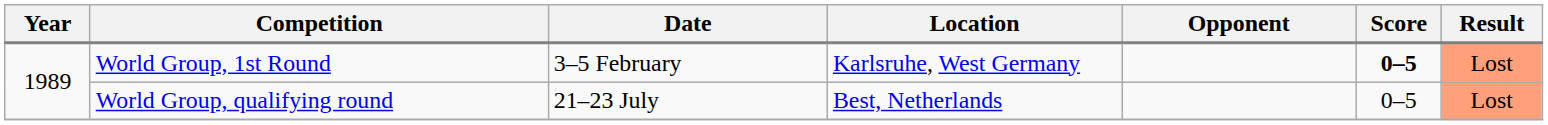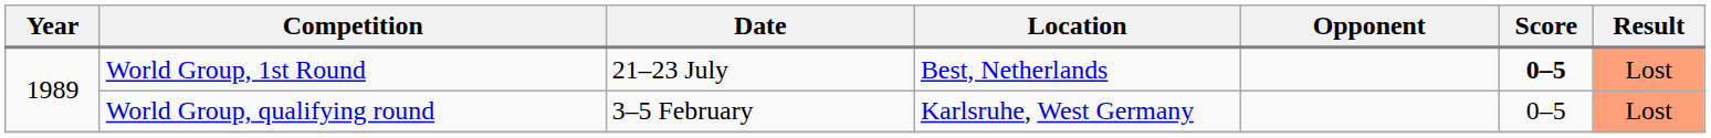World Group, 1st Round | Date: 3–5 February -> 21–23 July
World Group, 1st Round | Location: Karlsruhe, West Germany -> Best, Netherlands
World Group, qualifying round | Date: 21–23 July -> 3–5 February
World Group, qualifying round | Location: Best, Netherlands -> Karlsruhe, West Germany
